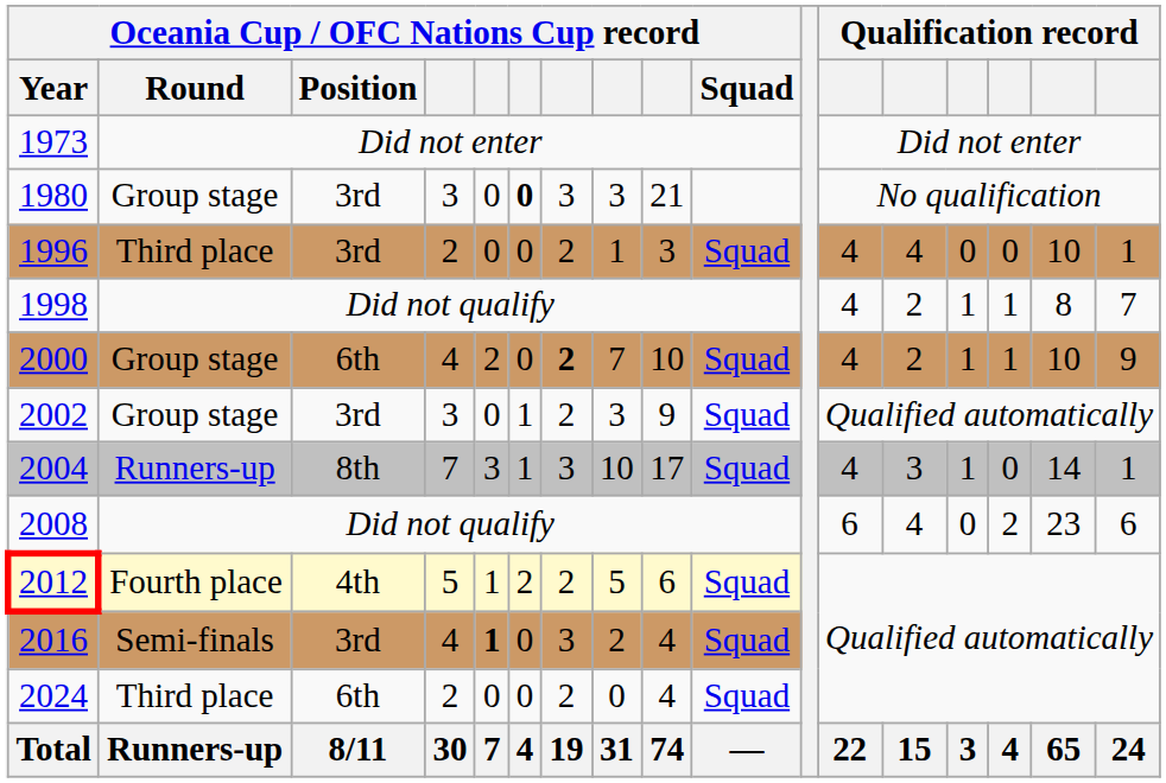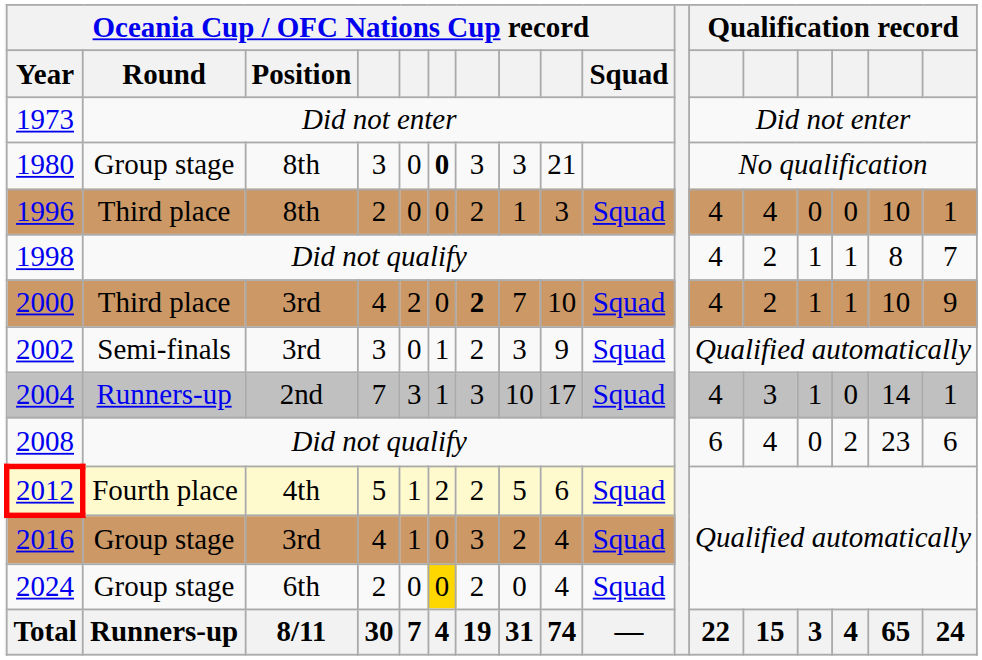1980 | Oceania Cup / OFC Nations Cup record / Position: 3rd -> 8th
1996 | Oceania Cup / OFC Nations Cup record / Position: 3rd -> 8th
2000 | Oceania Cup / OFC Nations Cup record / Round: Group stage -> Third place
2000 | Oceania Cup / OFC Nations Cup record / Position: 6th -> 3rd
2002 | Oceania Cup / OFC Nations Cup record / Round: Group stage -> Semi-finals
2004 | Oceania Cup / OFC Nations Cup record / Position: 8th -> 2nd
2016 | Oceania Cup / OFC Nations Cup record / Round: Semi-finals -> Group stage
2016 | column 5: bold -> normal
2024 | Oceania Cup / OFC Nations Cup record / Round: Third place -> Group stage
2024 | column 6: no background -> gold background
